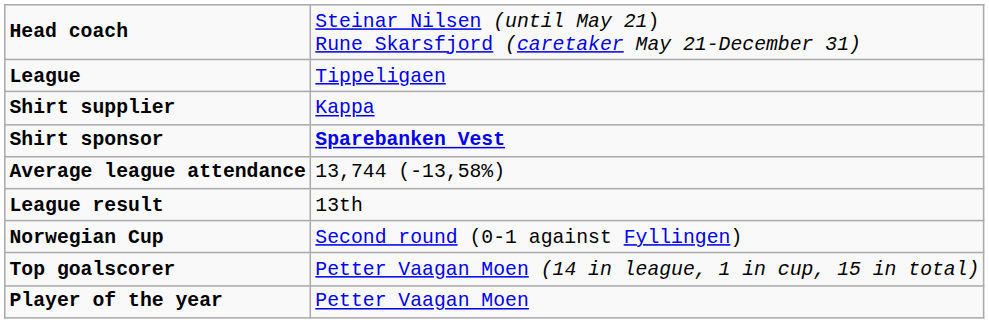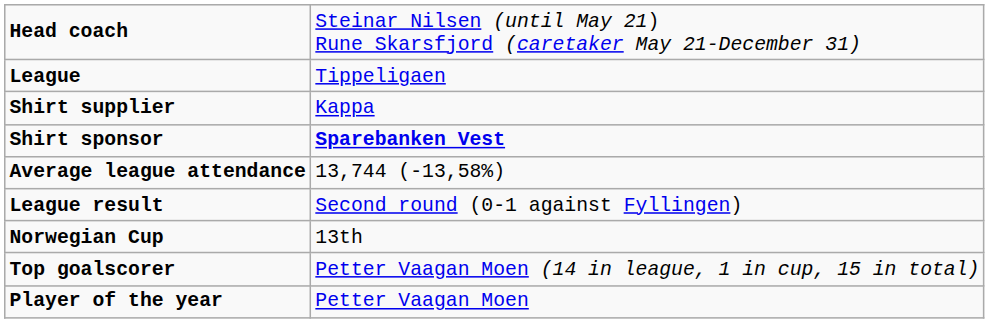League result | column 2: 13th -> Second round (0-1 against Fyllingen)
Norwegian Cup | column 2: Second round (0-1 against Fyllingen) -> 13th
